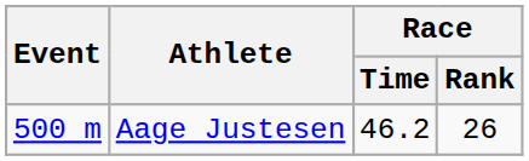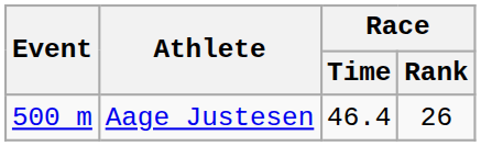Aage Justesen | Race / Time: 46.2 -> 46.4
